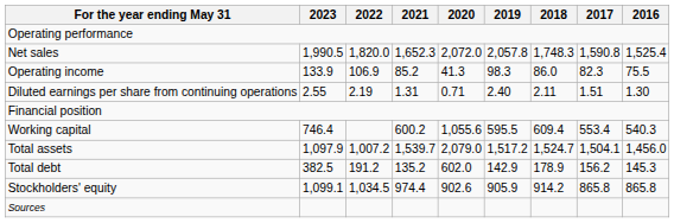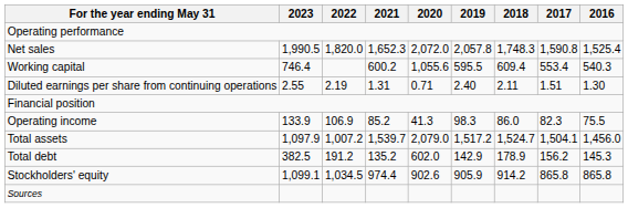rows swapped: Operating income <-> Working capital
